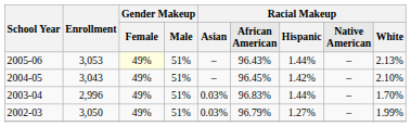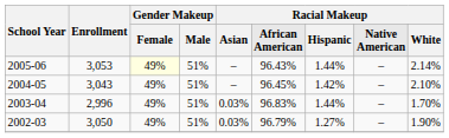2005-06 | column 9: 2.13% -> 2.14%
2002-03 | column 9: 1.99% -> 1.90%
